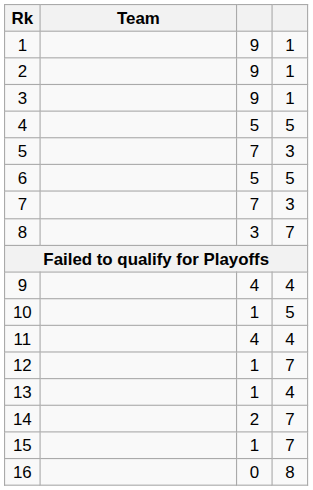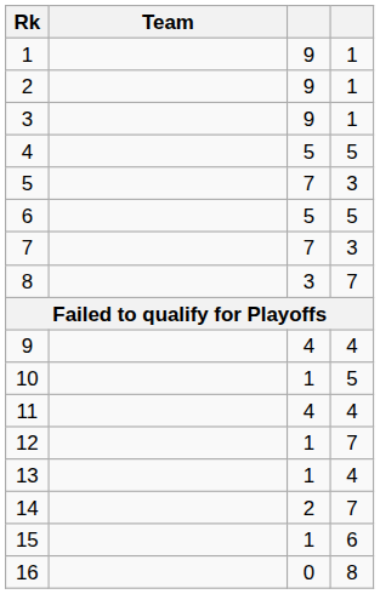15 | column 4: 7 -> 6
